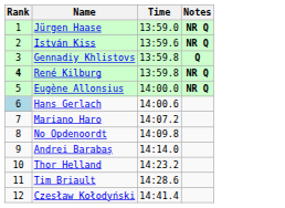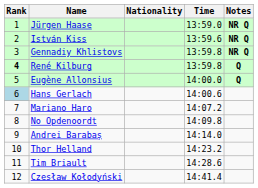+ column: Nationality
Gennadiy Khlistovs | Notes: Q -> NR Q
René Kilburg | Notes: NR Q -> Q
Eugène Allonsius | Notes: NR Q -> Q
